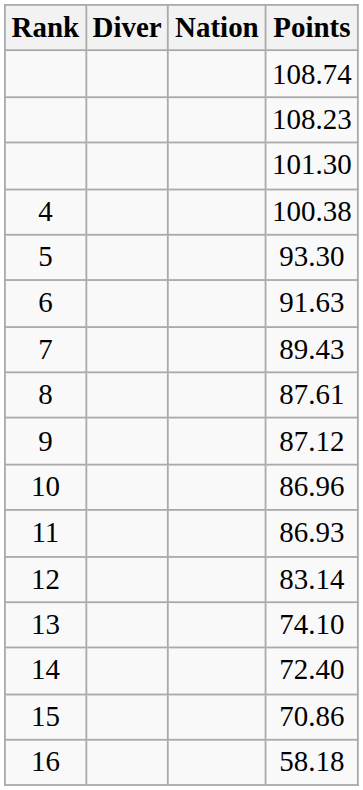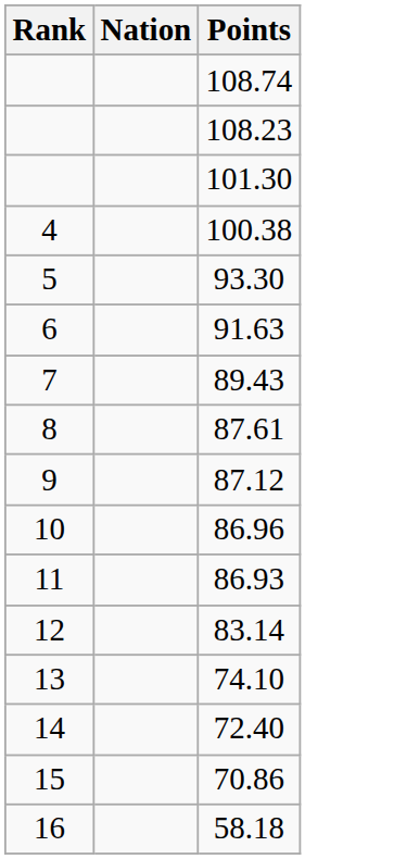- column: Diver
